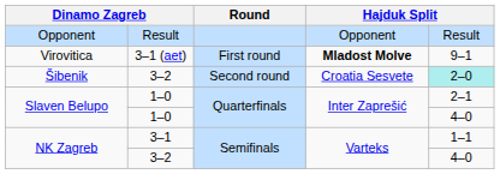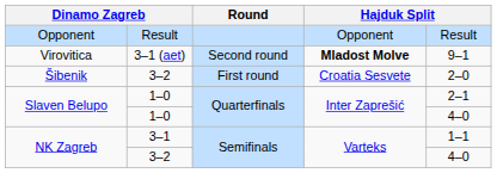Virovitica | Round: First round -> Second round
Šibenik | Round: Second round -> First round
Šibenik | column 5: paleturquoise background -> no background
